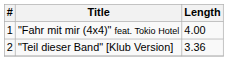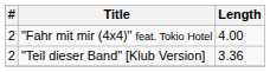"Fahr mit mir (4x4)" feat. Tokio Hotel | #: 1 -> 2
